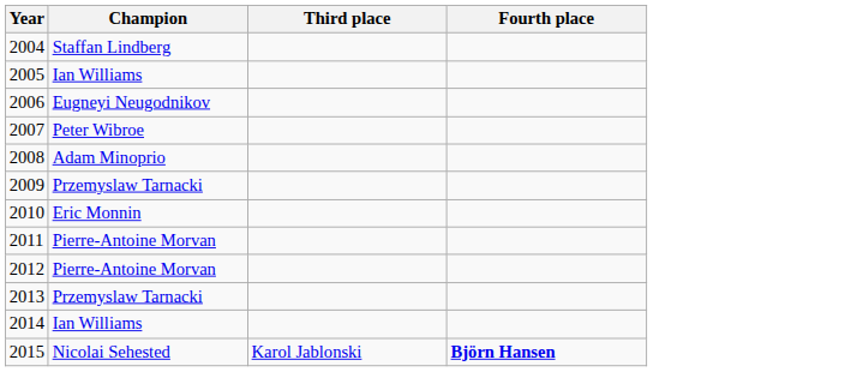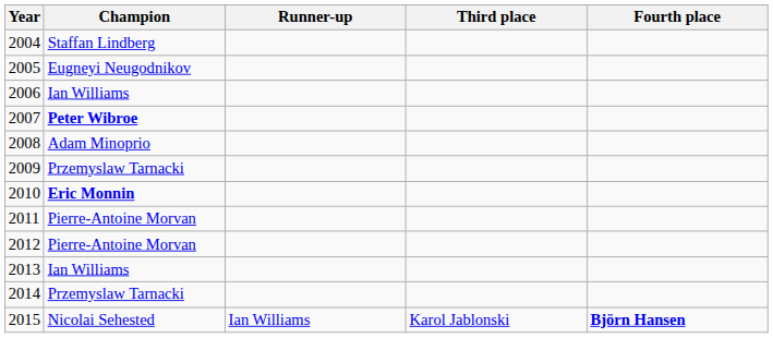+ column: Runner-up | Ian Williams
2005 | Champion: Ian Williams -> Eugneyi Neugodnikov
2006 | Champion: Eugneyi Neugodnikov -> Ian Williams
2007 | Champion: normal -> bold
2010 | Champion: normal -> bold
2013 | Champion: Przemyslaw Tarnacki -> Ian Williams
2014 | Champion: Ian Williams -> Przemyslaw Tarnacki
